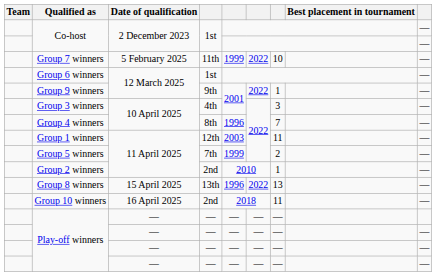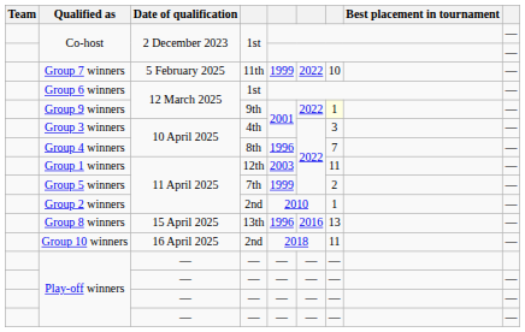Group 9 winners | column 7: no background -> lightyellow background
Group 8 winners | column 6: 2022 -> 2016
